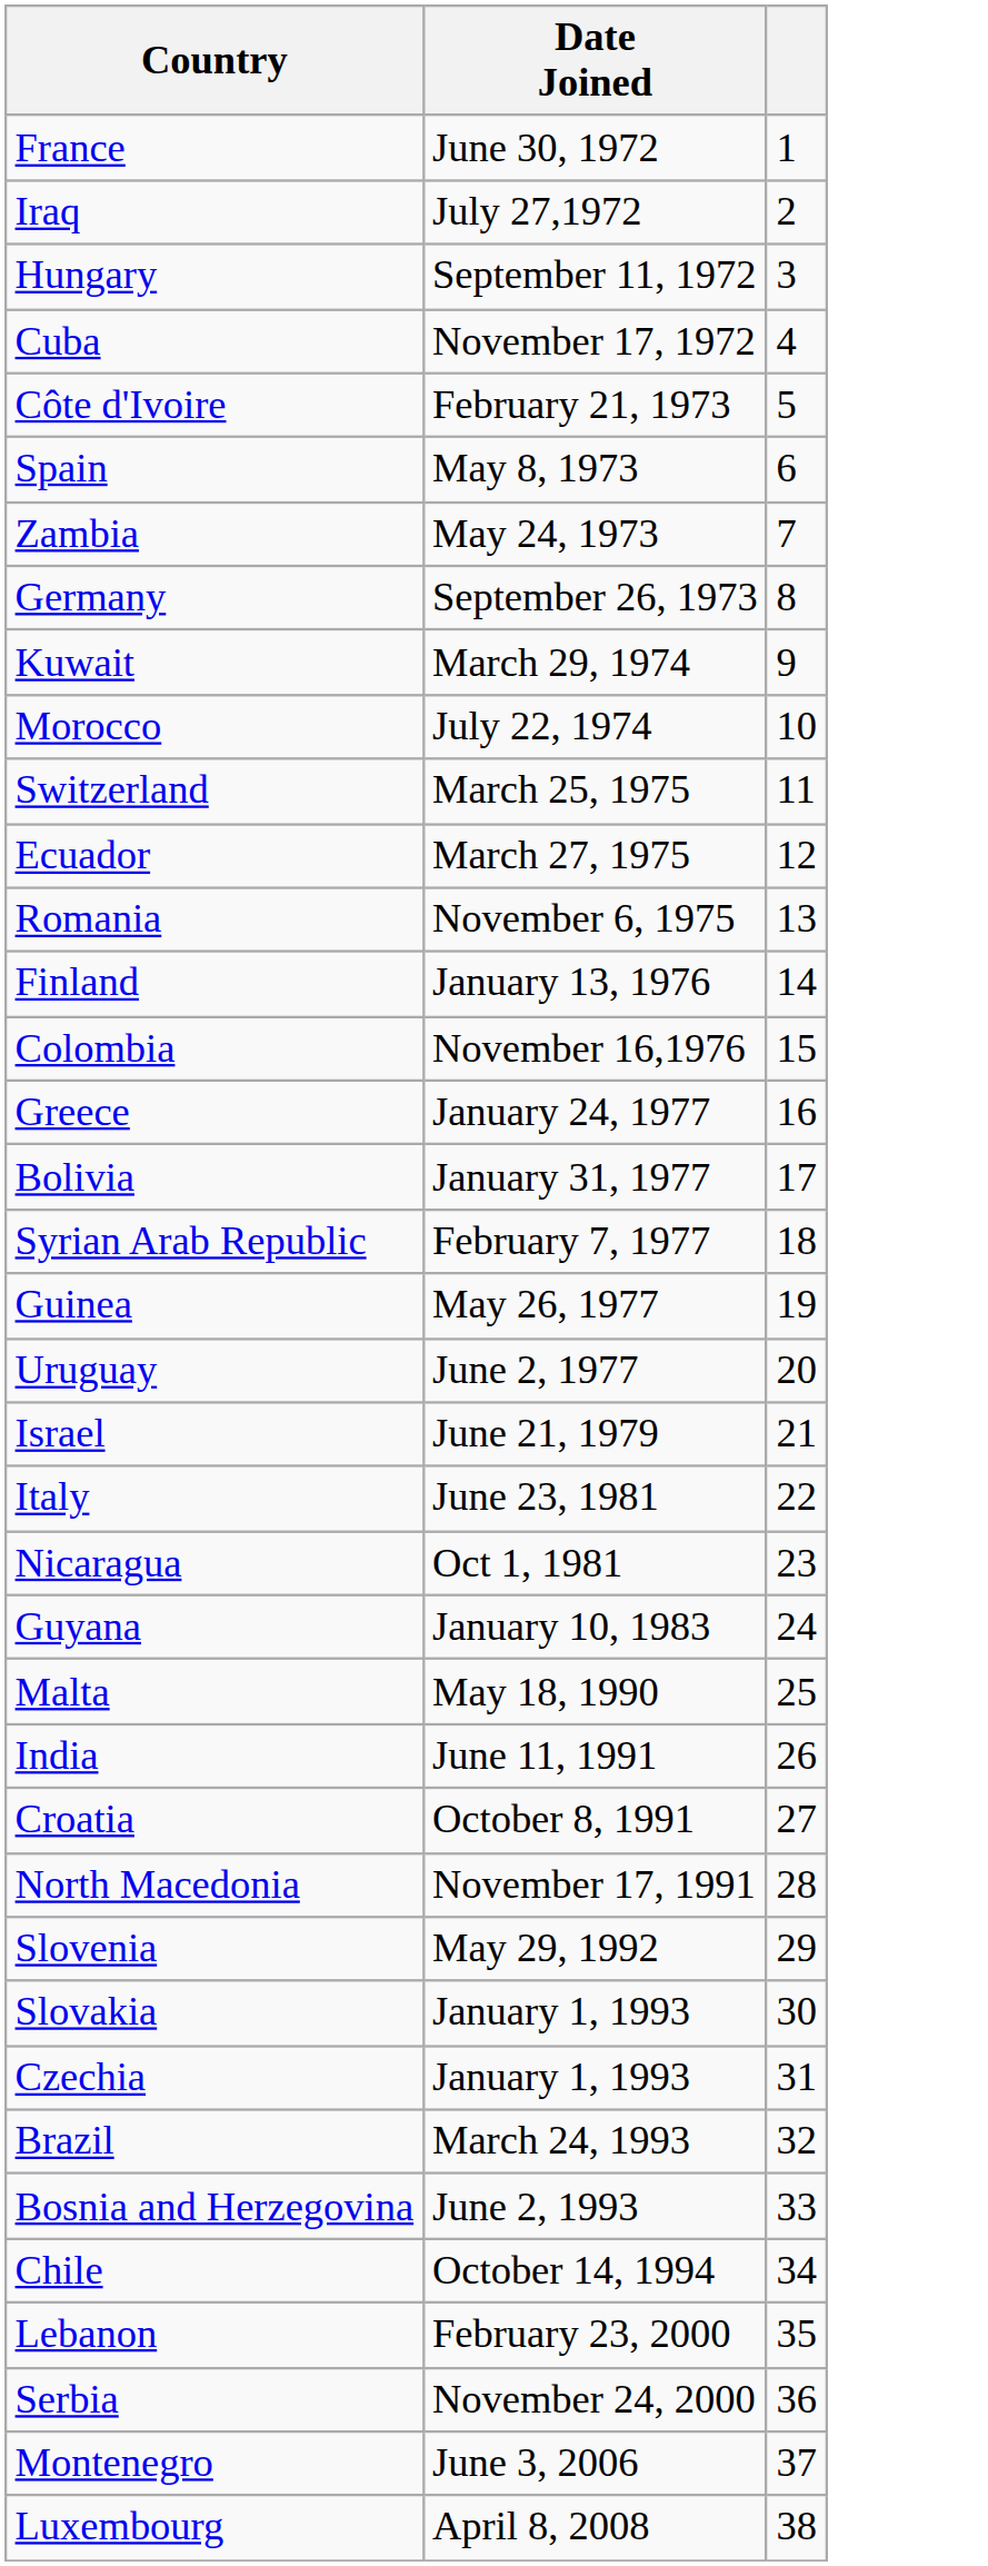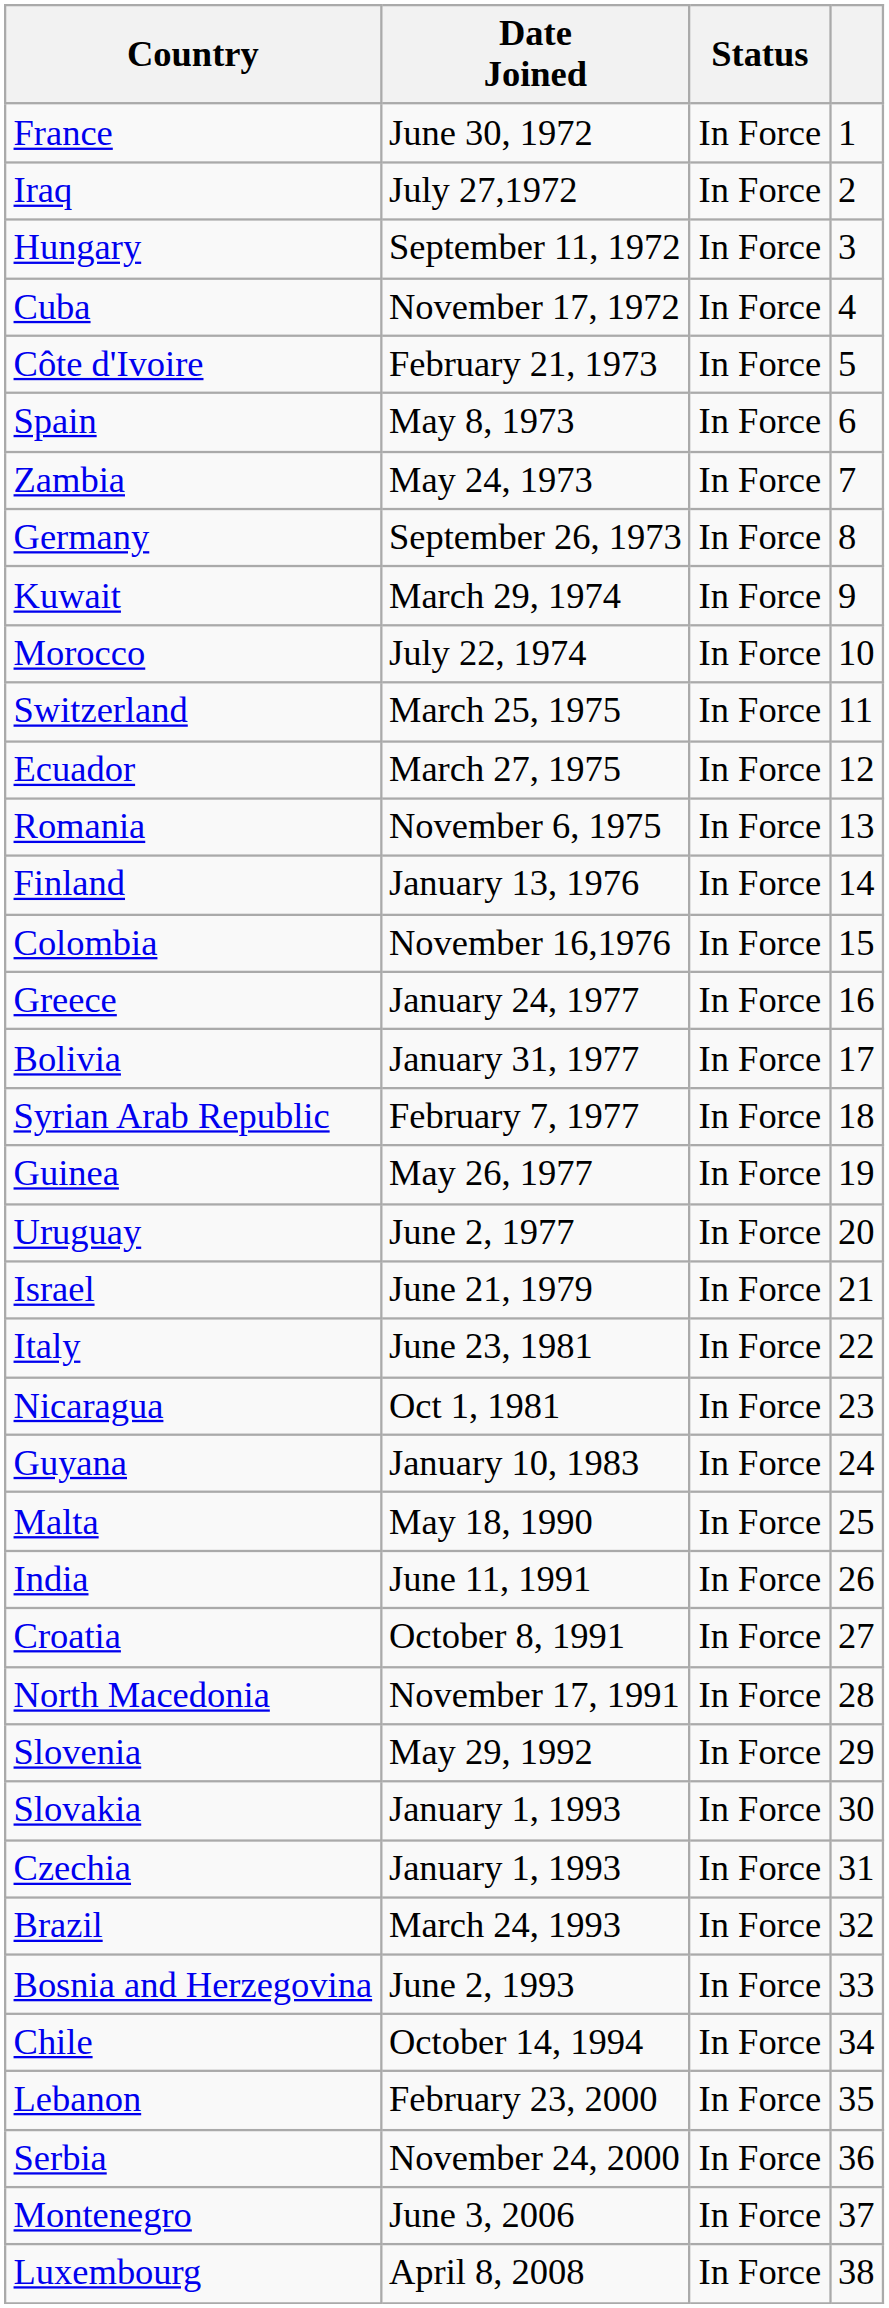+ column: Status | In Force | In Force | In Force | In Force | In Force | In Force | In Force | In Force | In Force | In Force | In Force | In Force | In Force | In Force | In Force | In Force | In Force | In Force | In Force | In Force | In Force | In Force | In Force | In Force | In Force | In Force | In Force | In Force | In Force | In Force | In Force | In Force | In Force | In Force | In Force | In Force | In Force | In Force
